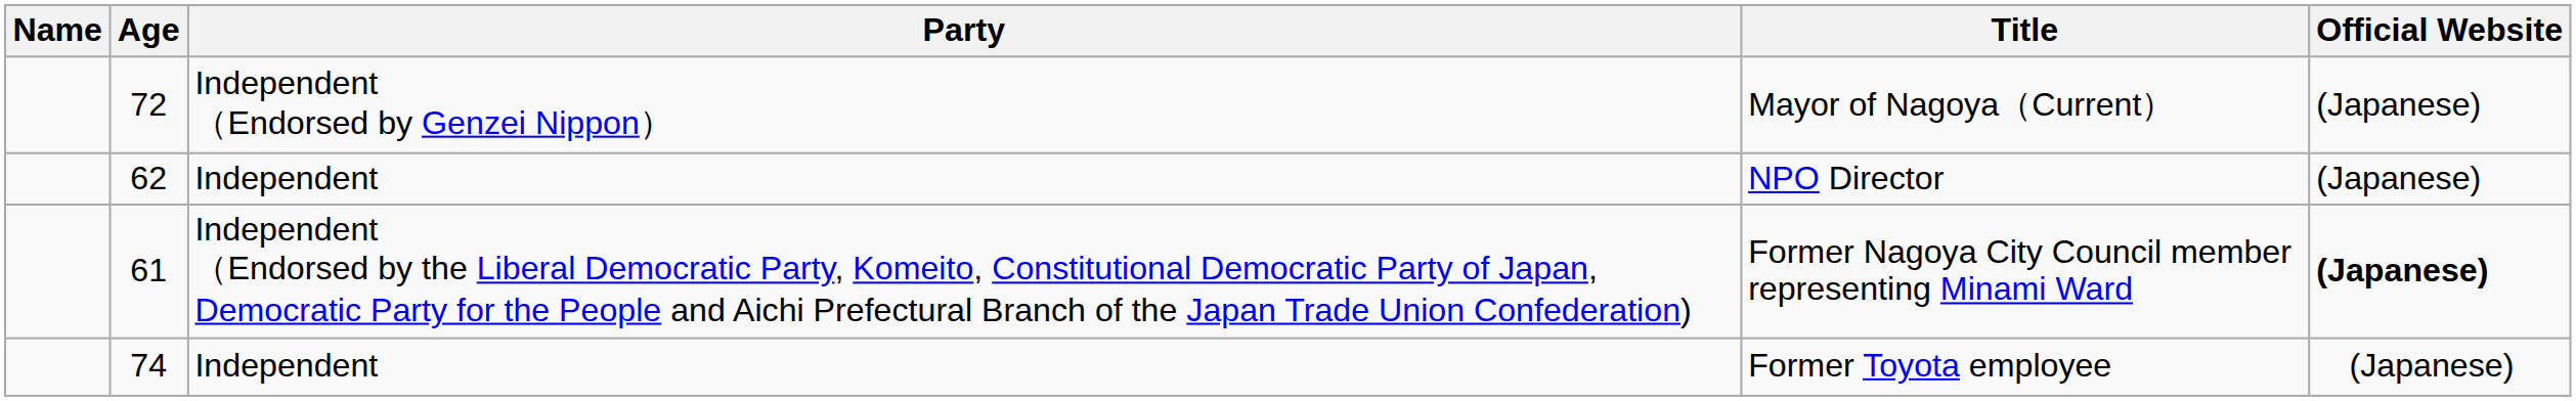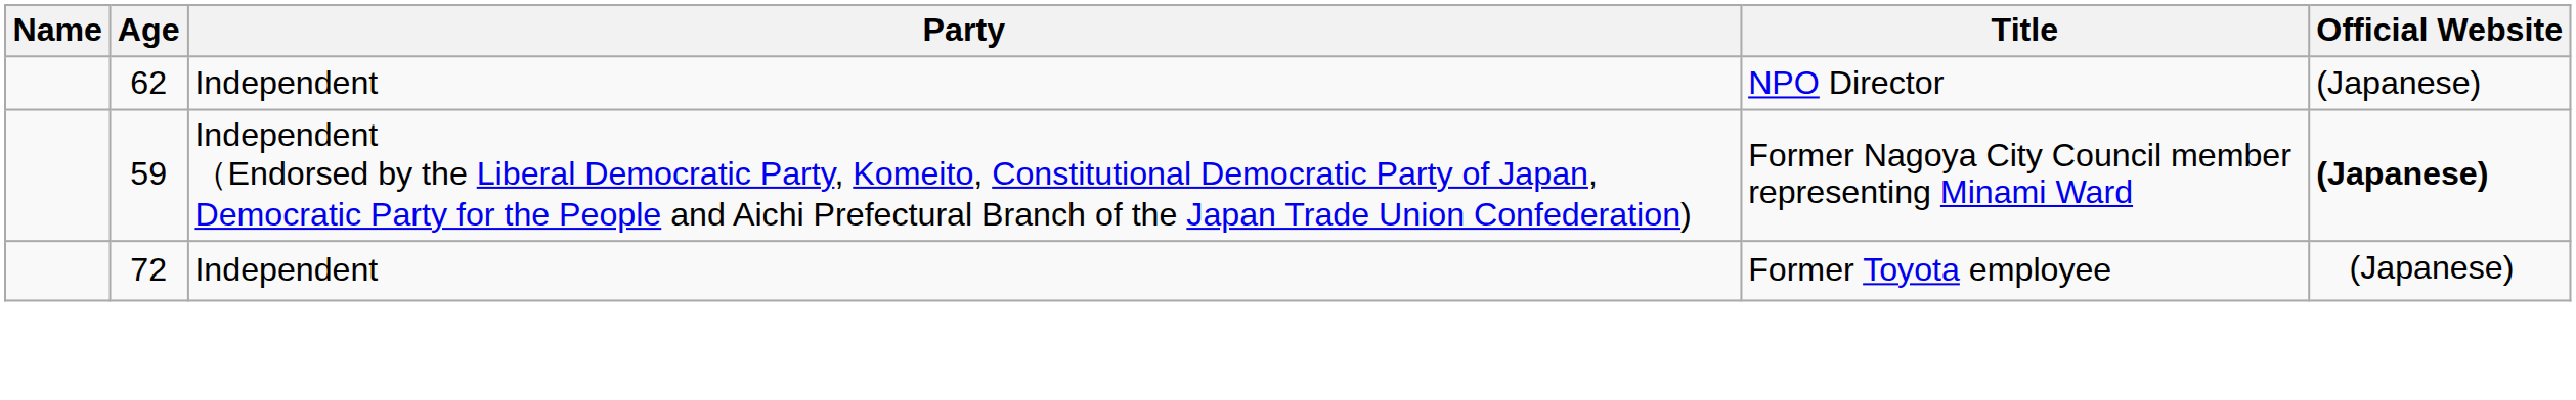- row: 72 | Independent （Endorsed by Genzei Nippon） | Mayor of Nagoya（Current） | (Japanese)
Former Nagoya City Council member representing Minami Ward | Age: 61 -> 59
Former Toyota employee | Age: 74 -> 72
